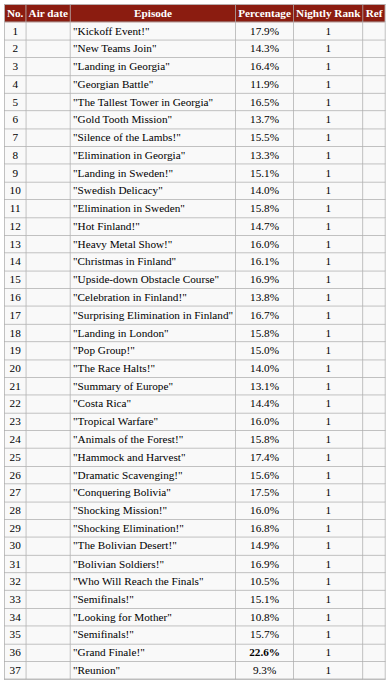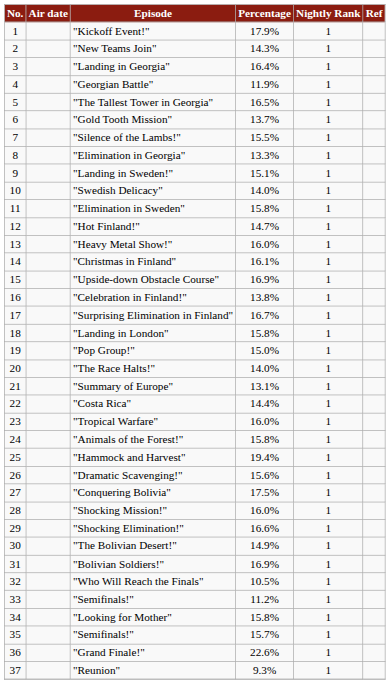"Hammock and Harvest" | Percentage: 17.4% -> 19.4%
"Shocking Elimination!" | Percentage: 16.8% -> 16.6%
33 / "Semifinals!" | Percentage: 15.1% -> 11.2%
"Looking for Mother" | Percentage: 10.8% -> 15.8%
"Grand Finale!" | Percentage: bold -> normal
